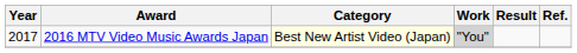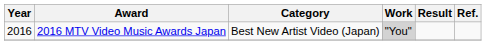2016 MTV Video Music Awards Japan | Year: 2017 -> 2016
2016 MTV Video Music Awards Japan | Category: lightyellow background -> no background
